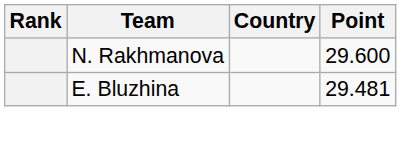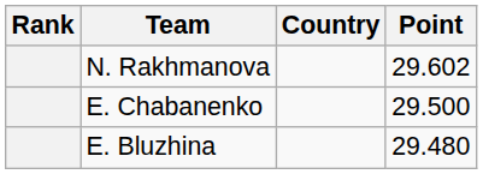N. Rakhmanova | Point: 29.600 -> 29.602
+ row: E. Chabanenko | 29.500
E. Bluzhina | Point: 29.481 -> 29.480
